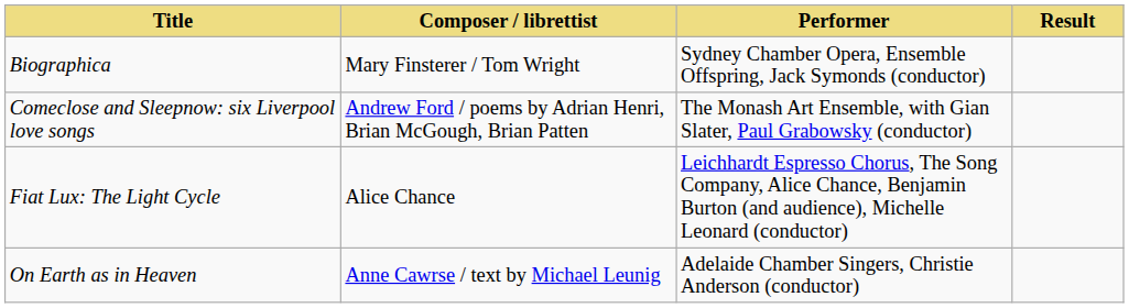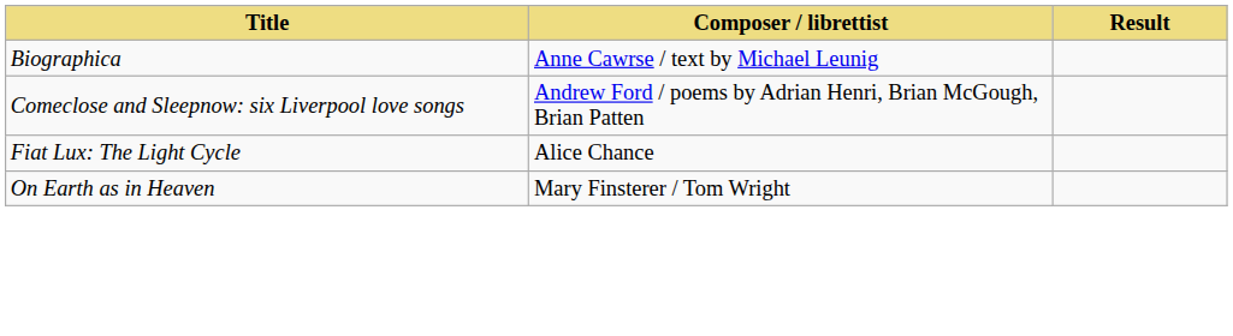- column: Performer | Sydney Chamber Opera, Ensemble Offspring, Jack Symonds (conductor) | The Monash Art Ensemble, with Gian Slater, Paul Grabowsky (conductor) | Leichhardt Espresso Chorus, The Song Company, Alice Chance, Benjamin Burton (and audience), Michelle Leonard (conductor) | Adelaide Chamber Singers, Christie Anderson (conductor)
Biographica | Composer / librettist: Mary Finsterer / Tom Wright -> Anne Cawrse / text by Michael Leunig
On Earth as in Heaven | Composer / librettist: Anne Cawrse / text by Michael Leunig -> Mary Finsterer / Tom Wright
